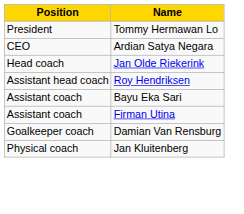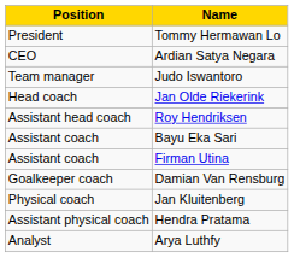+ row: Team manager | Judo Iswantoro
+ row: Assistant physical coach | Hendra Pratama
+ row: Analyst | Arya Luthfy
